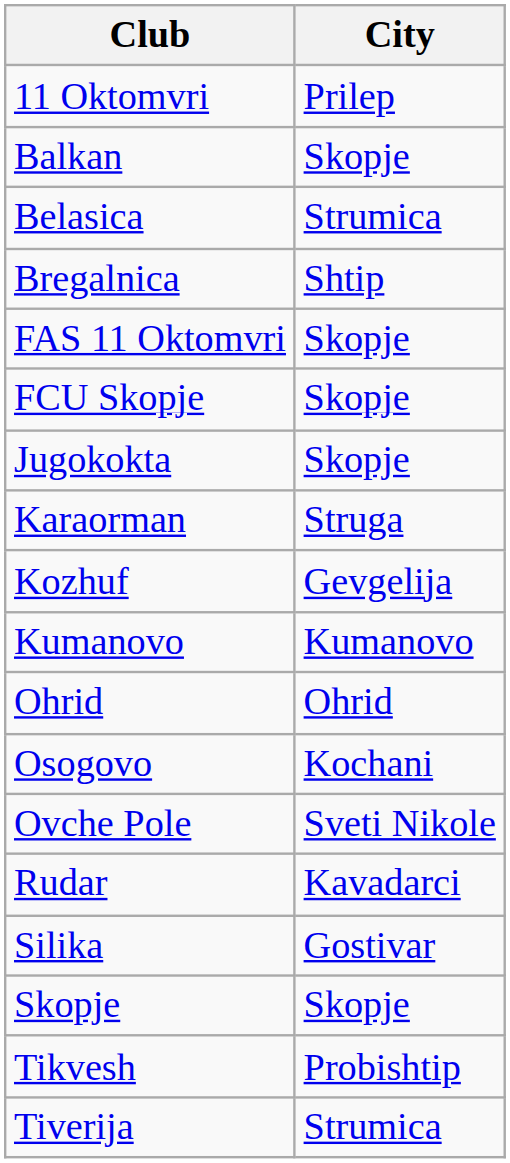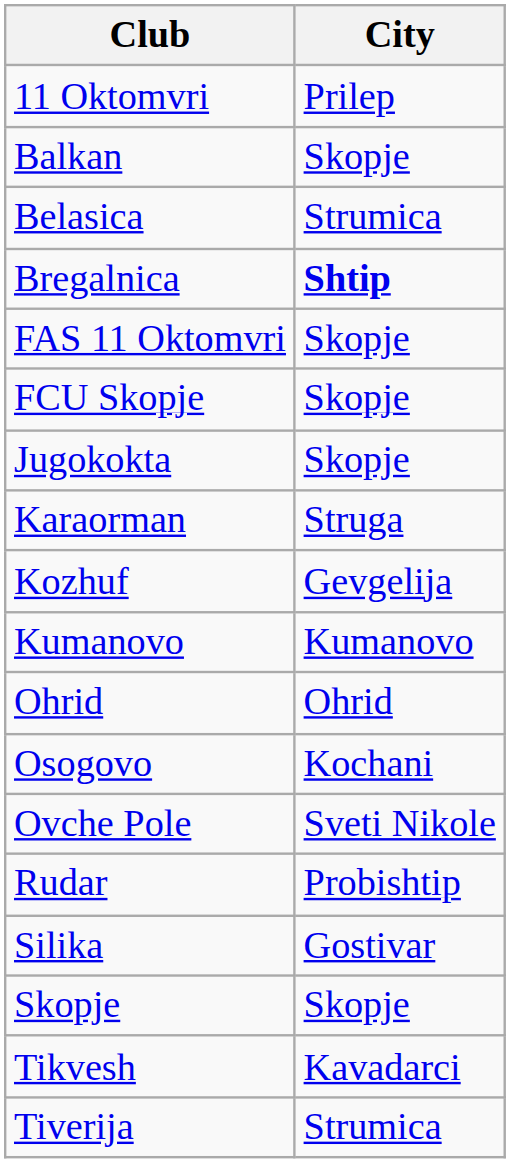Bregalnica | City: normal -> bold
Rudar | City: Kavadarci -> Probishtip
Tikvesh | City: Probishtip -> Kavadarci
